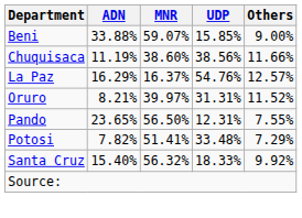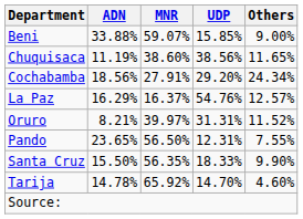Chuquisaca | Others: 11.66% -> 11.65%
+ row: Cochabamba | 18.56% | 27.91% | 29.20% | 24.34%
- row: Potosi | 7.82% | 51.41% | 33.48% | 7.29%
Santa Cruz | ADN: 15.40% -> 15.50%
Santa Cruz | MNR: 56.32% -> 56.35%
Santa Cruz | Others: 9.92% -> 9.90%
+ row: Tarija | 14.78% | 65.92% | 14.70% | 4.60%
